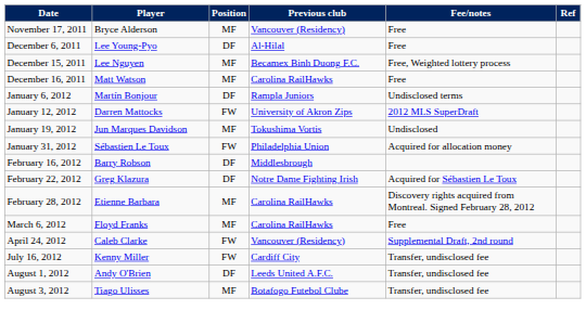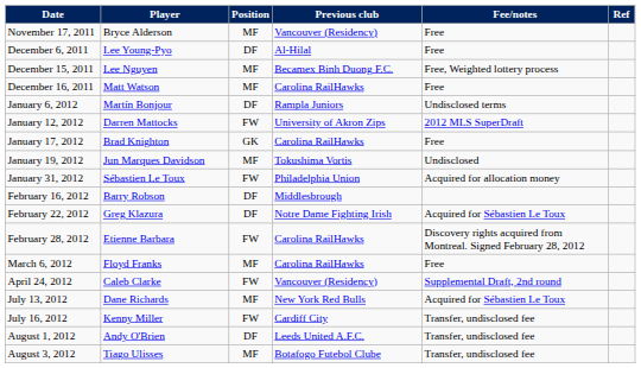+ row: January 17, 2012 | Brad Knighton | GK | Carolina RailHawks | Free
February 28, 2012 | Position: MF -> FW
+ row: July 13, 2012 | Dane Richards | MF | New York Red Bulls | Acquired for Sébastien Le Toux
